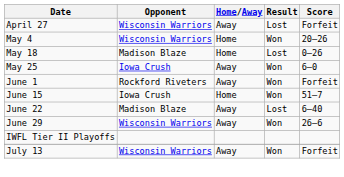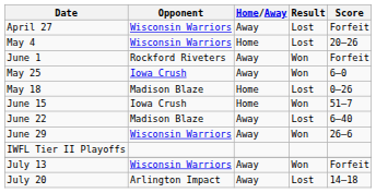May 4 | Result: Won -> Lost
rows swapped: May 18 <-> June 1
+ row: July 20 | Arlington Impact | Away | Lost | 14–18
